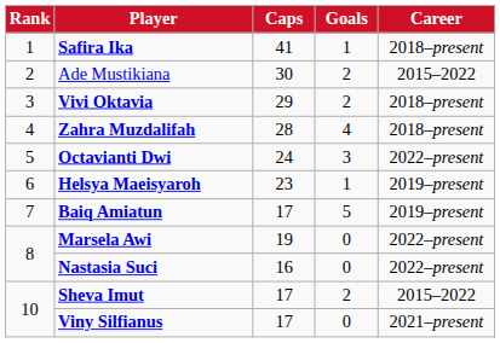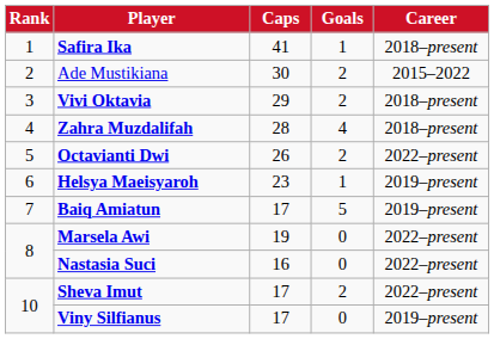Octavianti Dwi | Caps: 24 -> 26
Octavianti Dwi | Goals: 3 -> 2
Sheva Imut | Career: 2015–2022 -> 2022–present
Viny Silfianus | Career: 2021–present -> 2019–present
